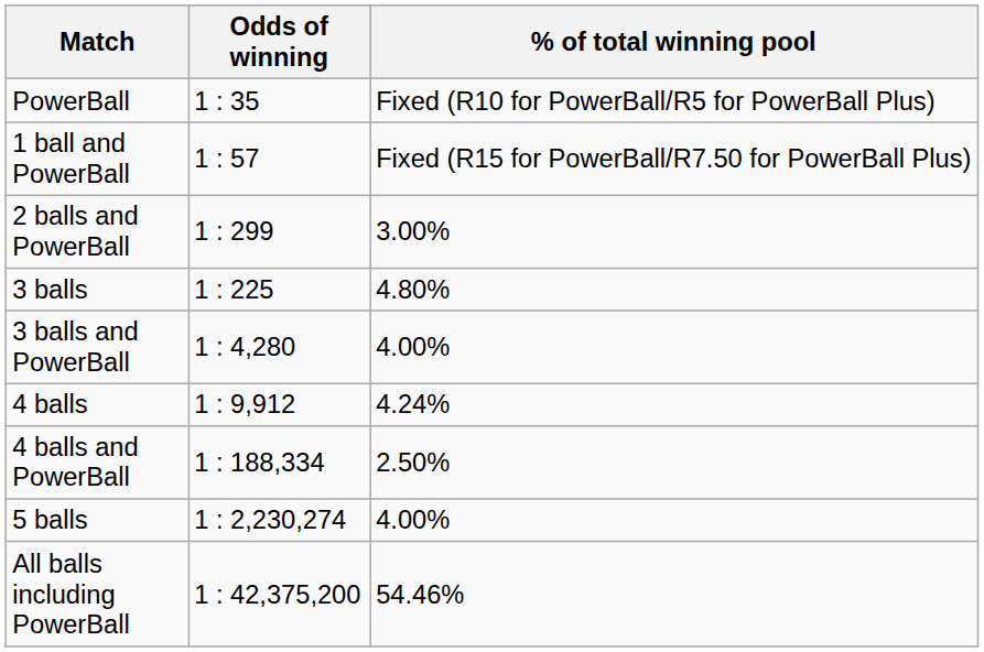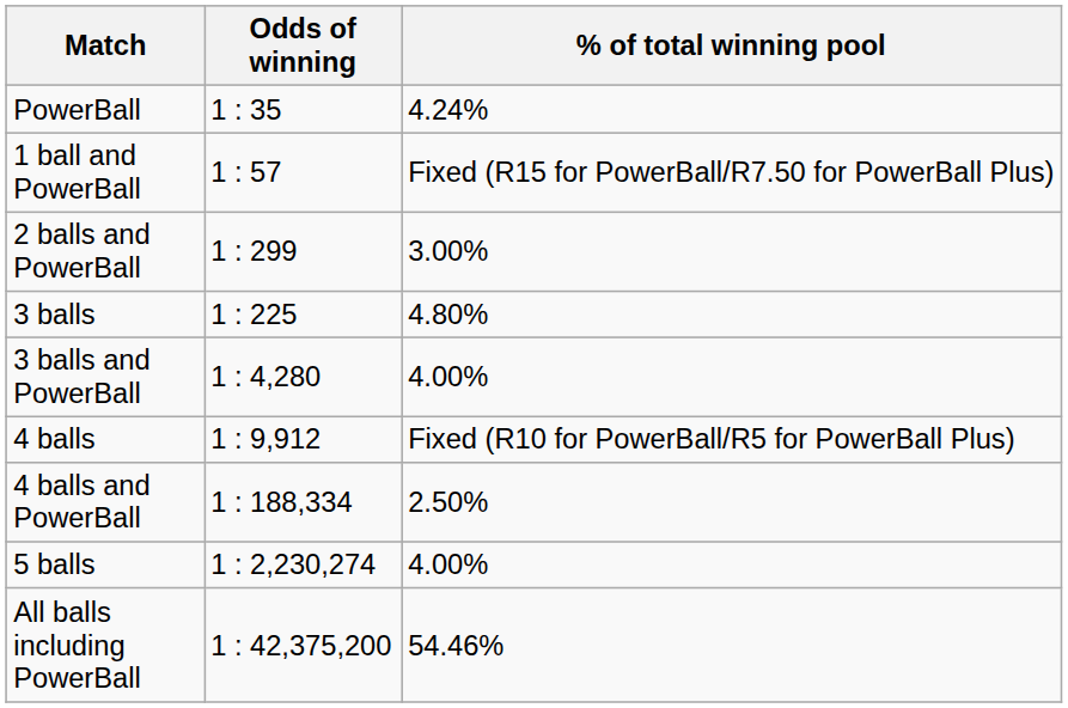PowerBall | % of total winning pool: Fixed (R10 for PowerBall/R5 for PowerBall Plus) -> 4.24%
4 balls | % of total winning pool: 4.24% -> Fixed (R10 for PowerBall/R5 for PowerBall Plus)
